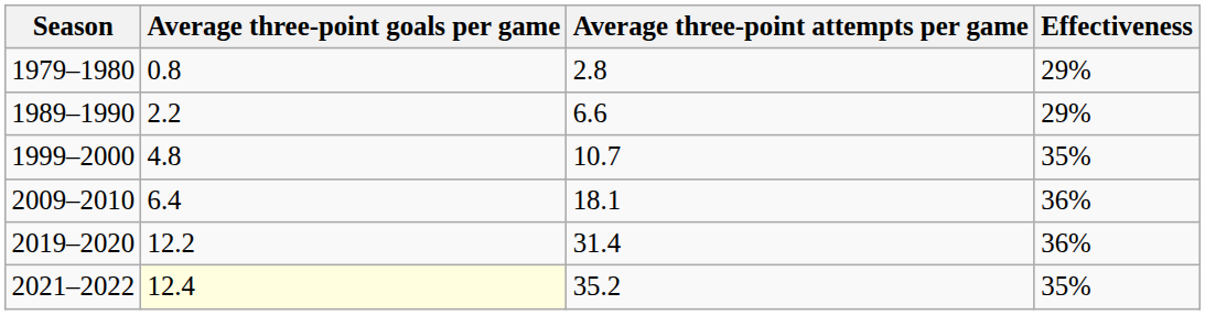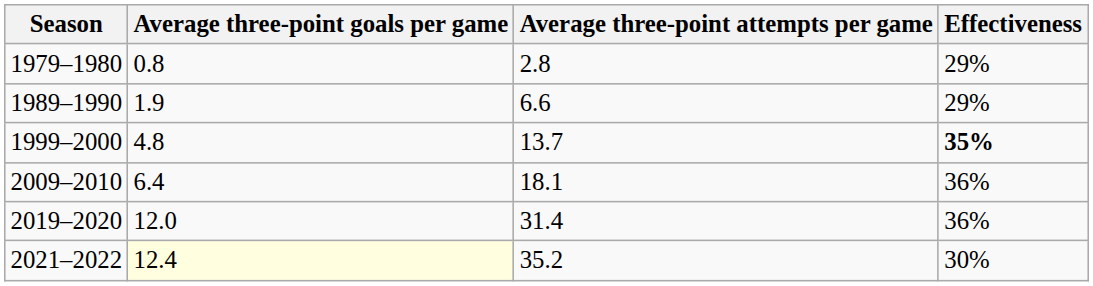1989–1990 | Average three-point goals per game: 2.2 -> 1.9
1999–2000 | Average three-point attempts per game: 10.7 -> 13.7
1999–2000 | Effectiveness: normal -> bold
2019–2020 | Average three-point goals per game: 12.2 -> 12.0
2021–2022 | Effectiveness: 35% -> 30%
